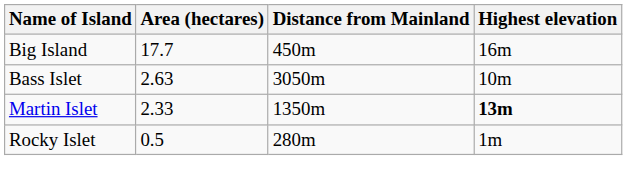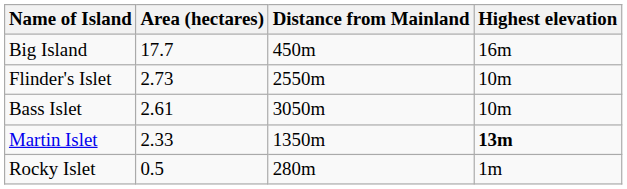+ row: Flinder's Islet | 2.73 | 2550m | 10m
Bass Islet | Area (hectares): 2.63 -> 2.61
